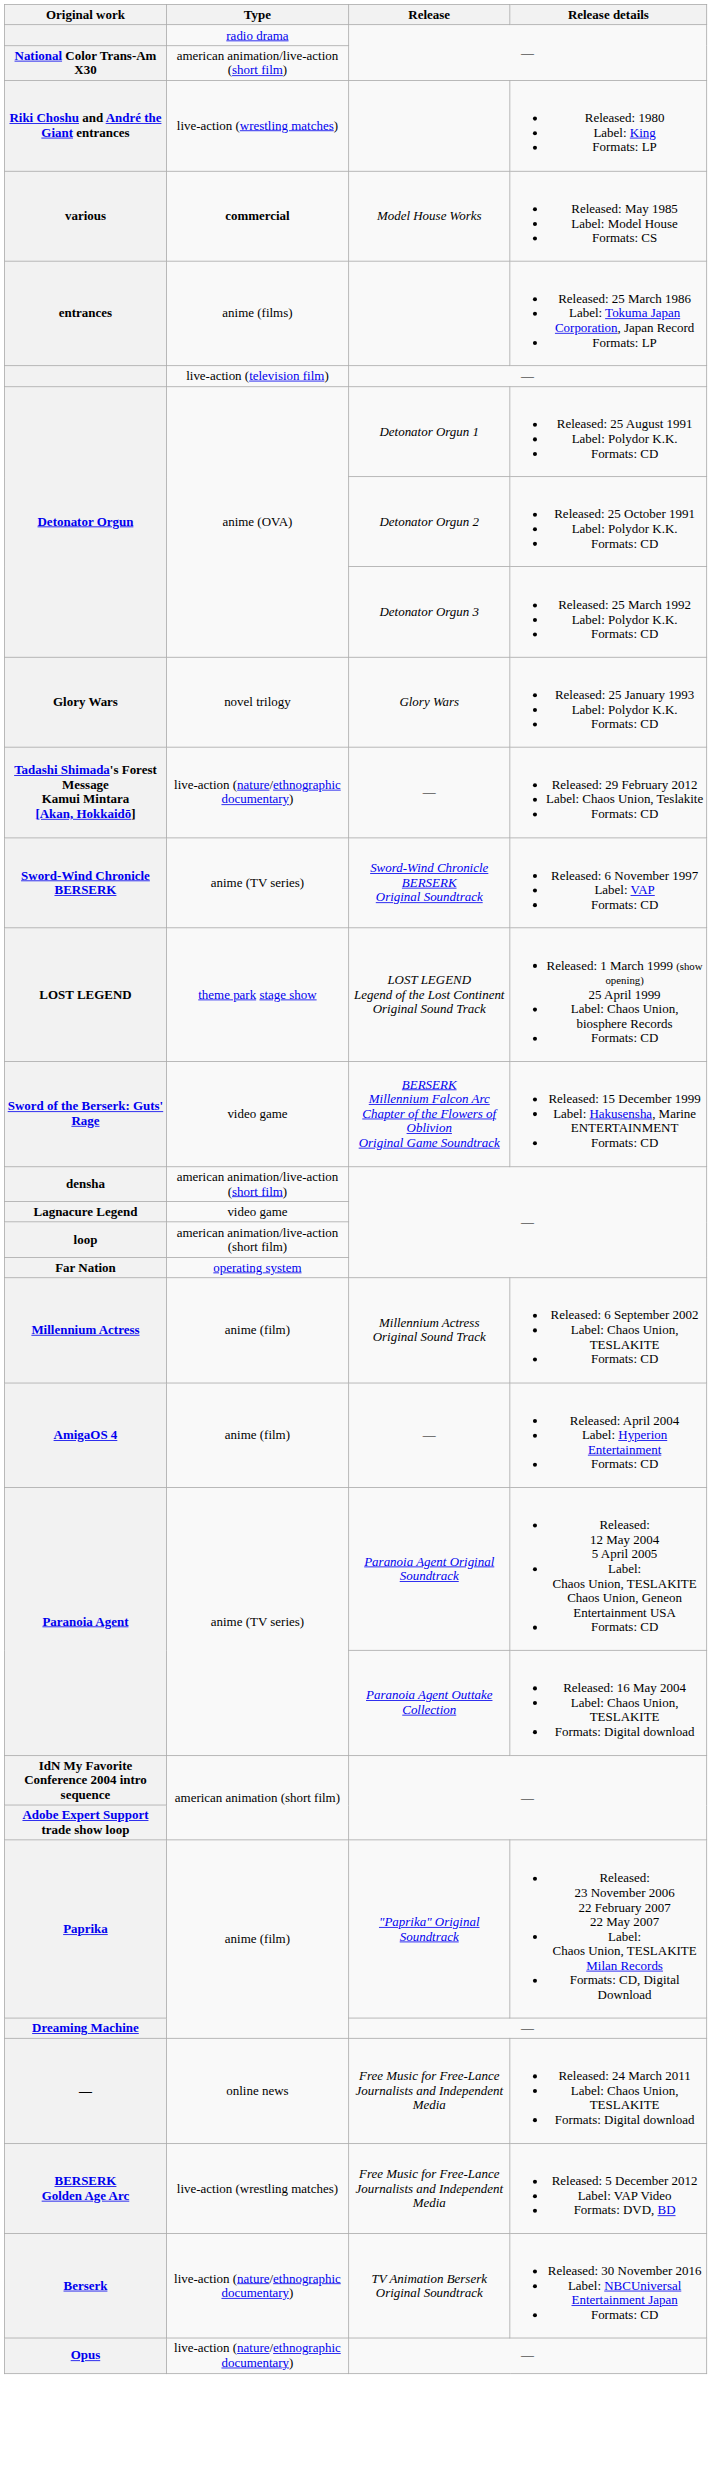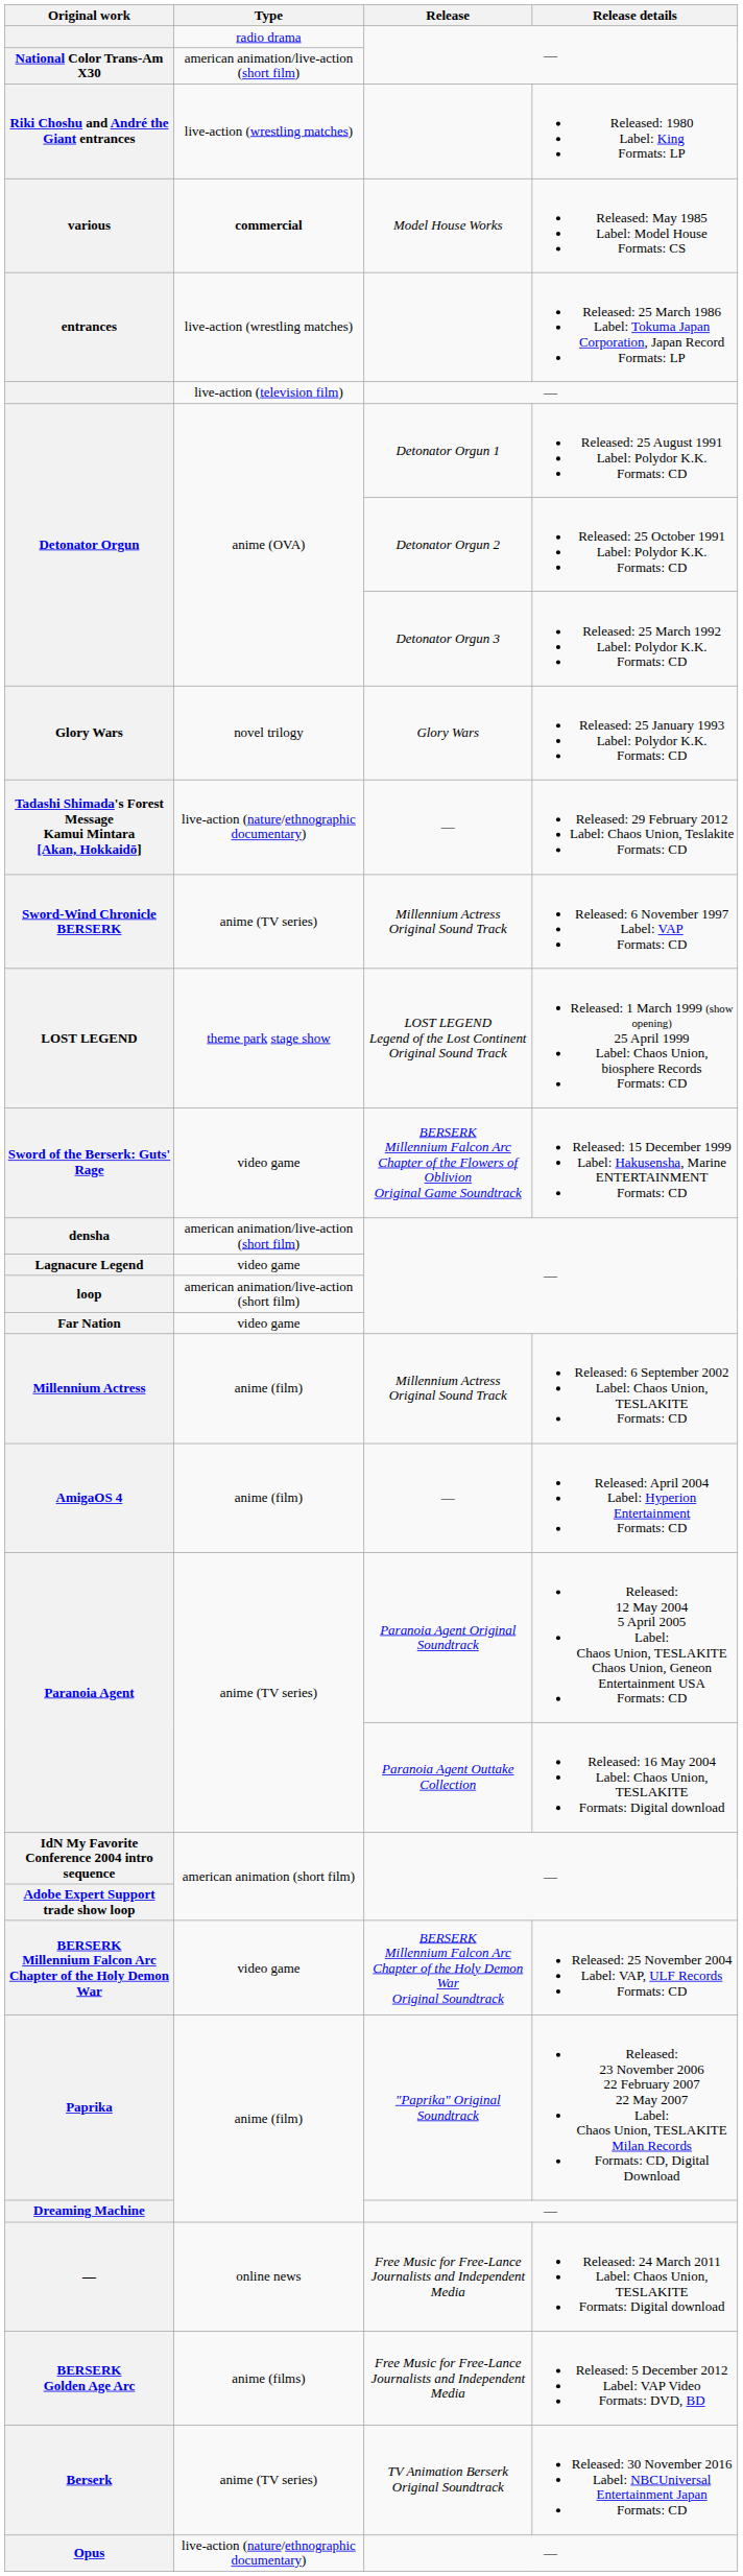entrances | Type: anime (films) -> live-action (wrestling matches)
Sword-Wind Chronicle BERSERK | Release: Sword-Wind Chronicle BERSERK Original Soundtrack -> Millennium Actress Original Sound Track
Far Nation | Type: operating system -> video game
+ row: BERSERK Millennium Falcon Arc Chapter of the Holy Demon War | video game | BERSERK Millennium Falcon Arc Chapter of the Holy Demon War Original Soundtrack | Released: 25 November 2004 Label: VAP, ULF Records Formats: CD
BERSERK Golden Age Arc | Type: live-action (wrestling matches) -> anime (films)
Berserk | Type: live-action (nature/ethnographic documentary) -> anime (TV series)
